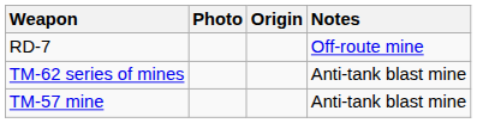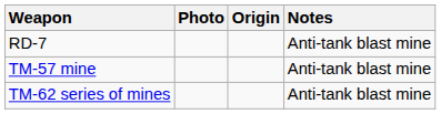RD-7 | Notes: Off-route mine -> Anti-tank blast mine
rows swapped: TM-62 series of mines <-> TM-57 mine
